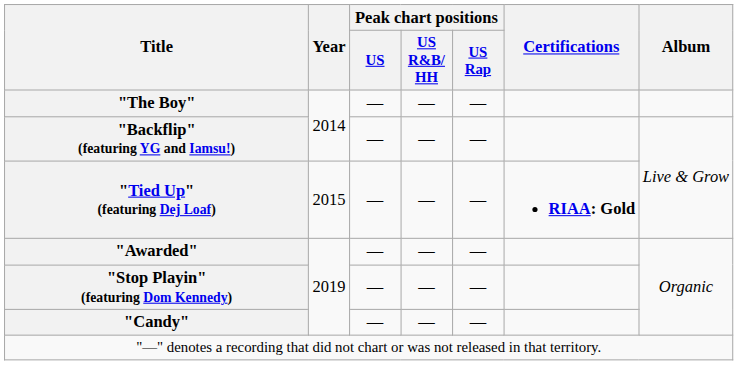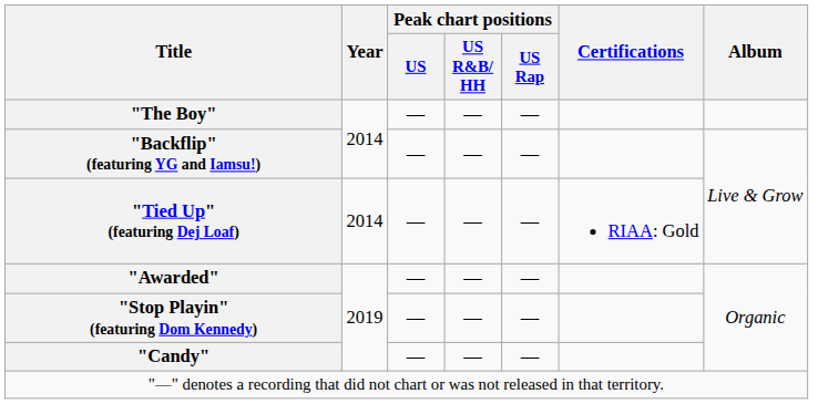"Tied Up" (featuring Dej Loaf) | Year: 2015 -> 2014
"Tied Up" (featuring Dej Loaf) | Certifications: bold -> normal
